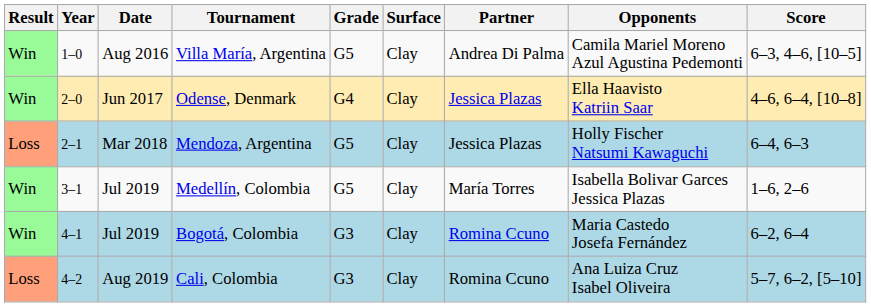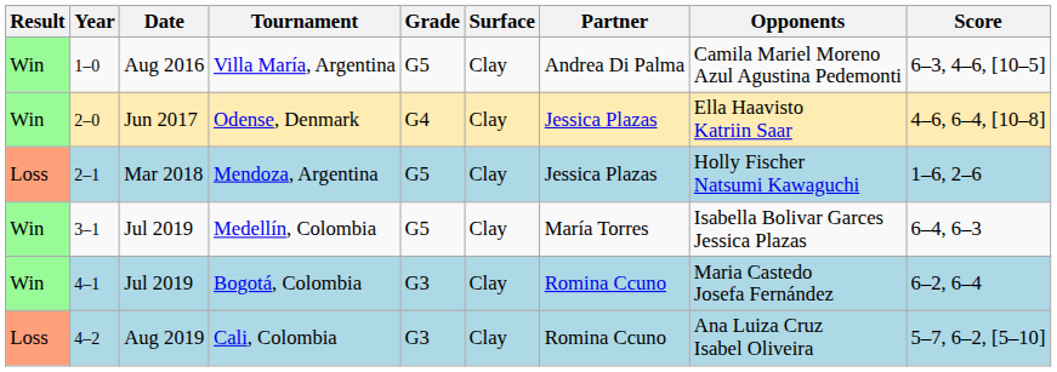Mendoza, Argentina | Score: 6–4, 6–3 -> 1–6, 2–6
Medellín, Colombia | Score: 1–6, 2–6 -> 6–4, 6–3
